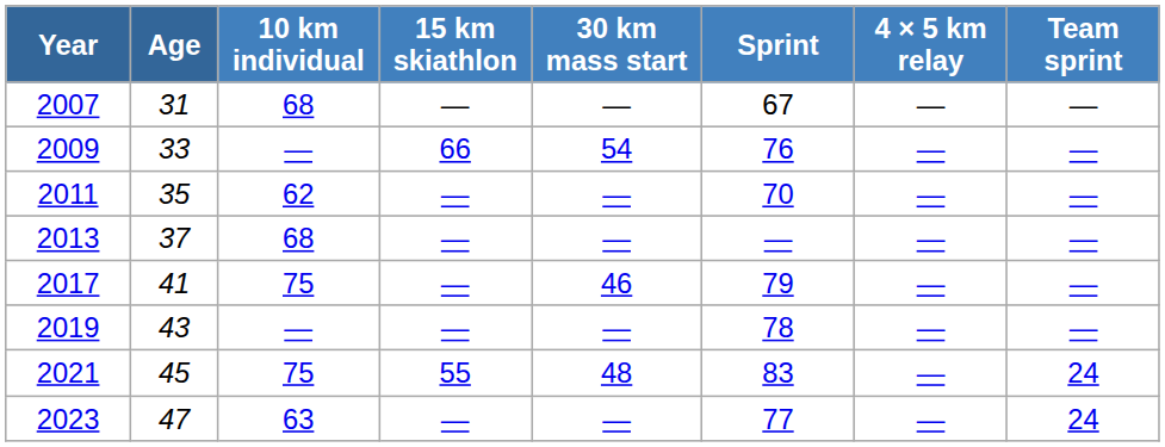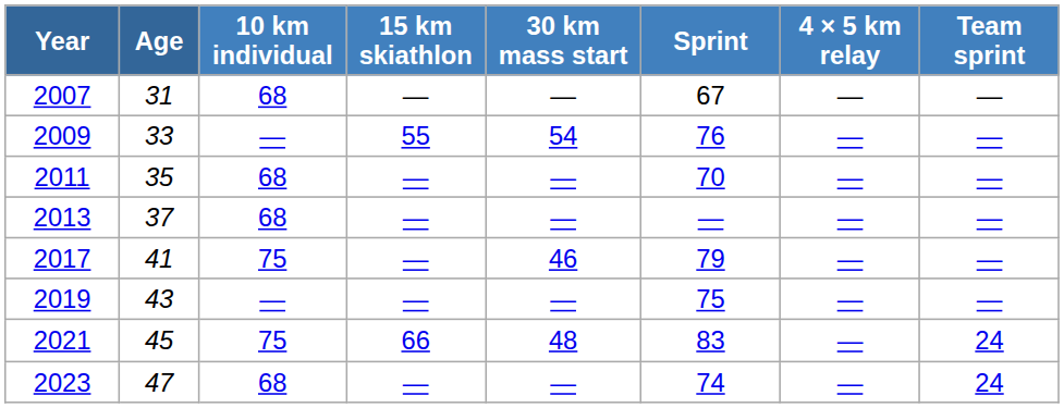2009 | 15 km skiathlon: 66 -> 55
2011 | 10 km individual: 62 -> 68
2019 | Sprint: 78 -> 75
2021 | 15 km skiathlon: 55 -> 66
2023 | 10 km individual: 63 -> 68
2023 | Sprint: 77 -> 74
